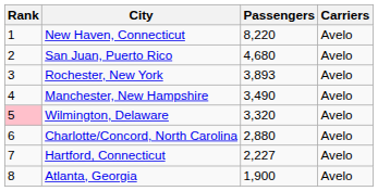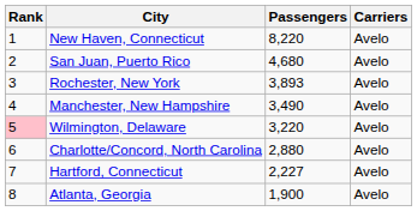Wilmington, Delaware | Passengers: 3,320 -> 3,220
